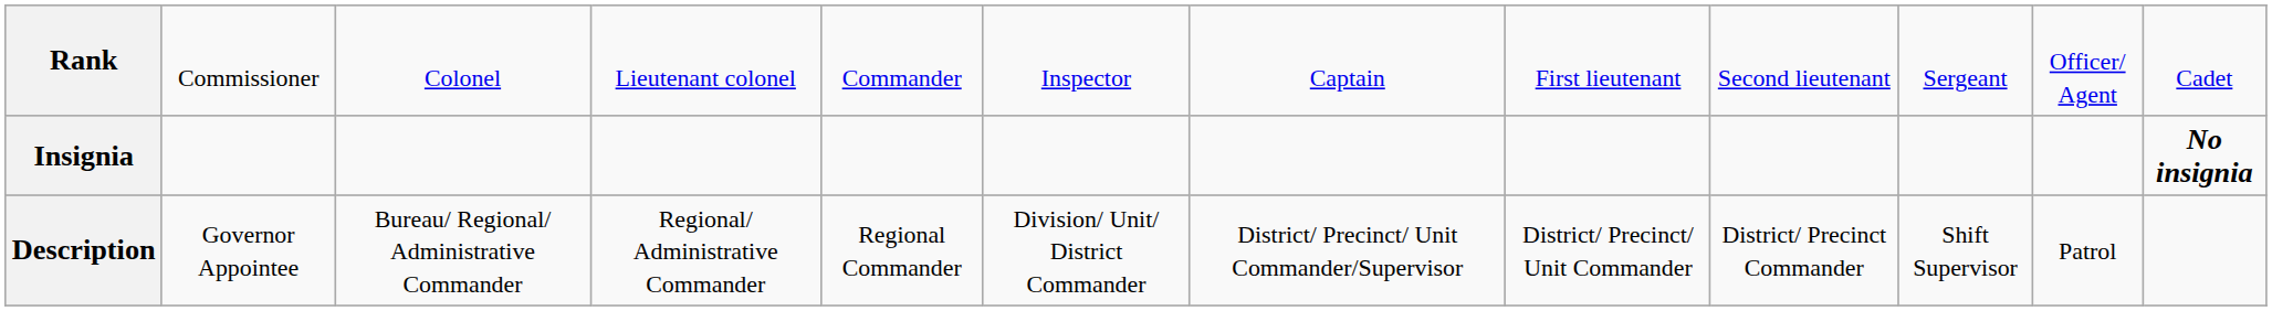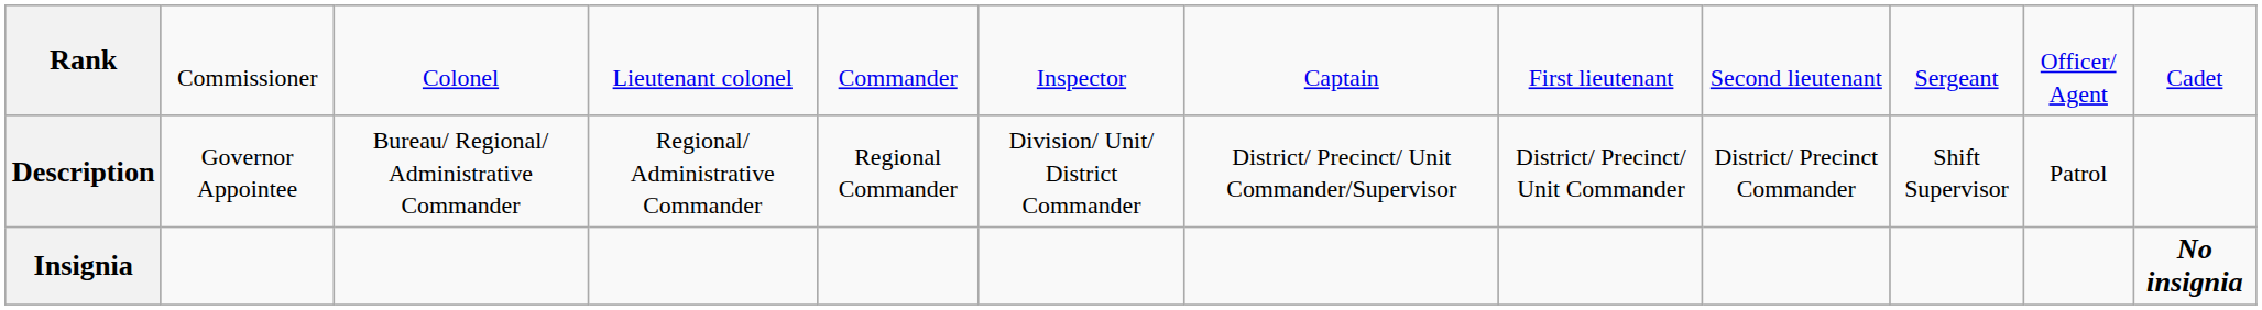rows swapped: Insignia <-> Description
